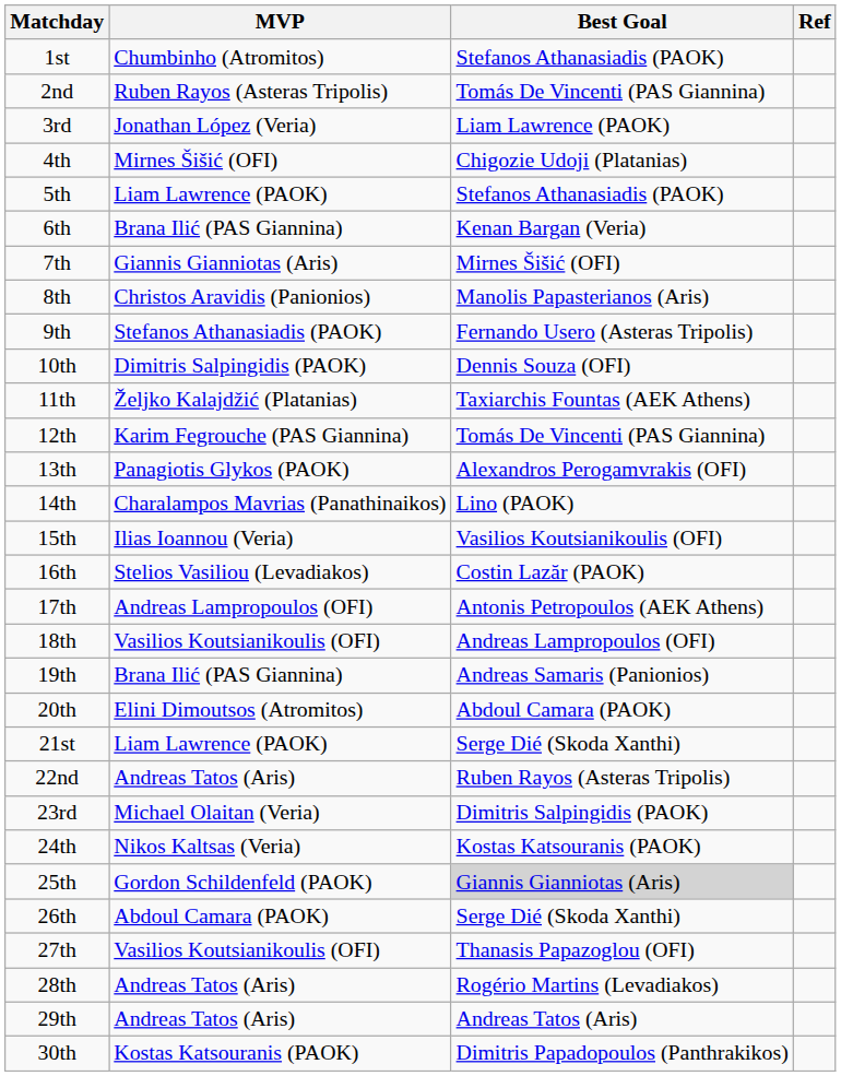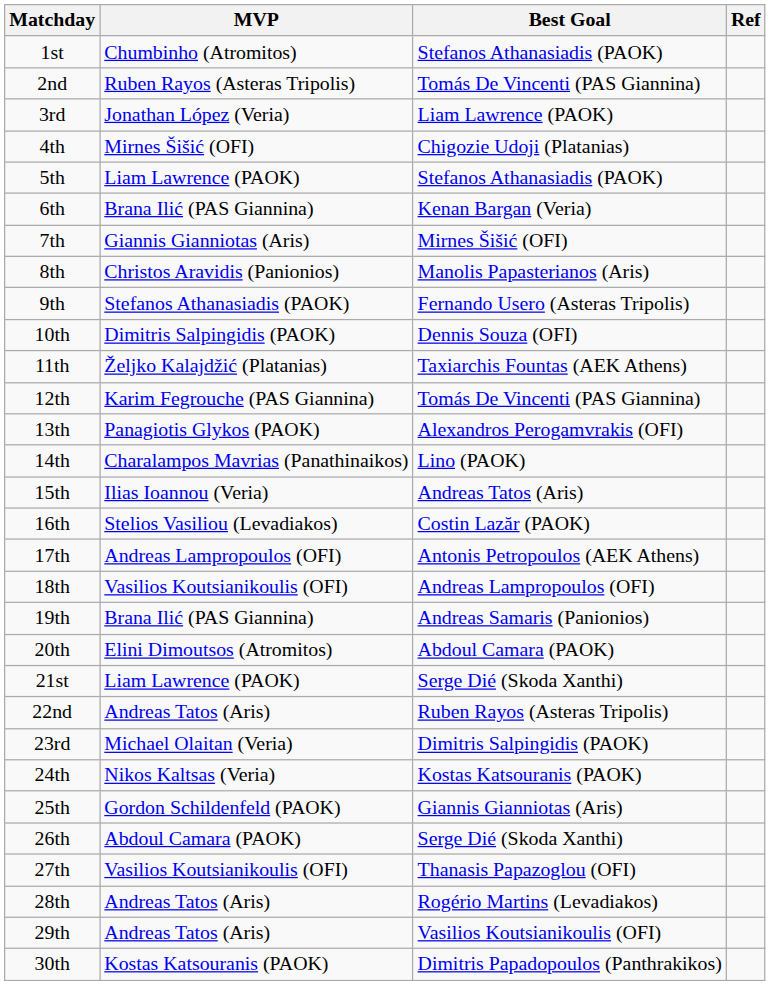15th | Best Goal: Vasilios Koutsianikoulis (OFI) -> Andreas Tatos (Aris)
25th | Best Goal: lightgrey background -> no background
29th | Best Goal: Andreas Tatos (Aris) -> Vasilios Koutsianikoulis (OFI)
